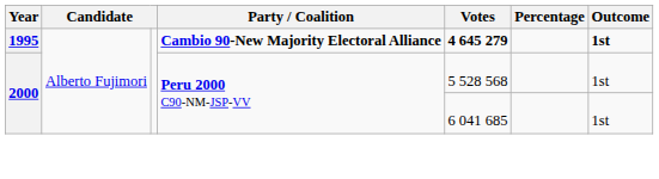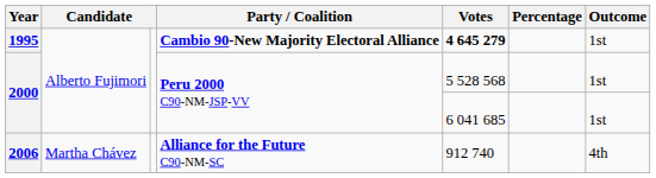1995 | Outcome: bold -> normal
+ row: 2006 | Martha Chávez | Alliance for the Future C90-NM-SC | 912 740 | 4th
